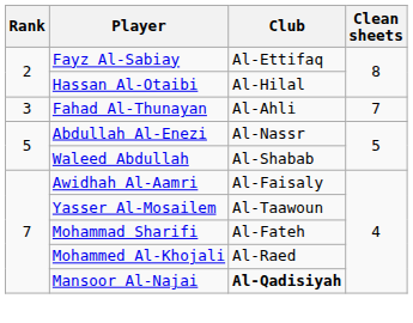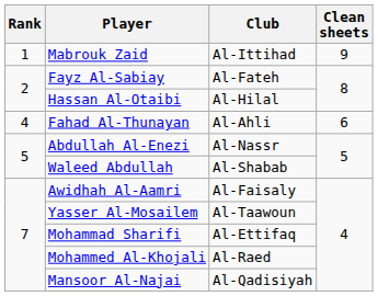+ row: 1 | Mabrouk Zaid | Al-Ittihad | 9
Fayz Al-Sabiay | Club: Al-Ettifaq -> Al-Fateh
Fahad Al-Thunayan | Rank: 3 -> 4
Fahad Al-Thunayan | Clean sheets: 7 -> 6
Mohammad Sharifi | Club: Al-Fateh -> Al-Ettifaq
Mansoor Al-Najai | Club: bold -> normal
